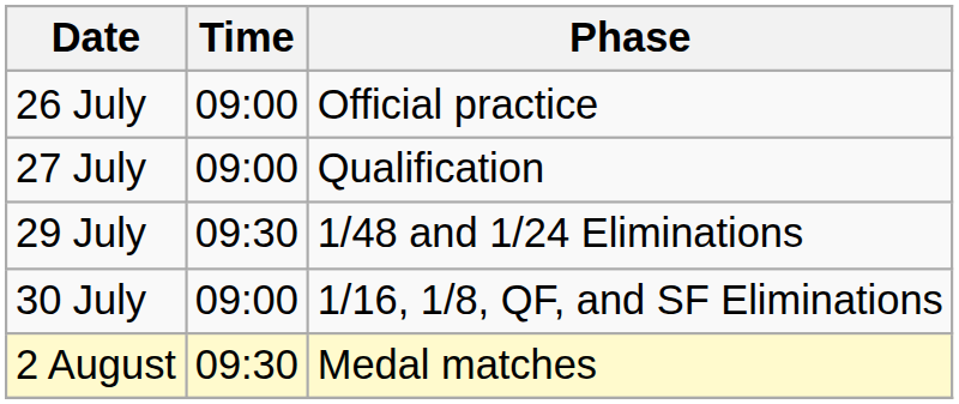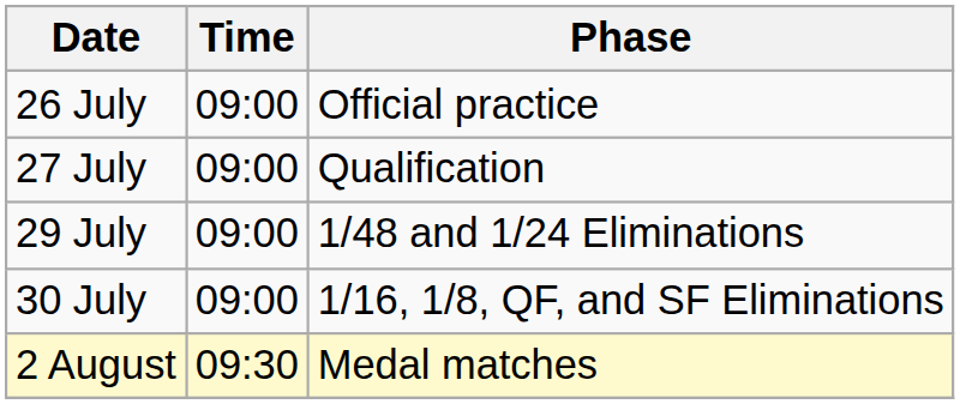29 July | Time: 09:30 -> 09:00
